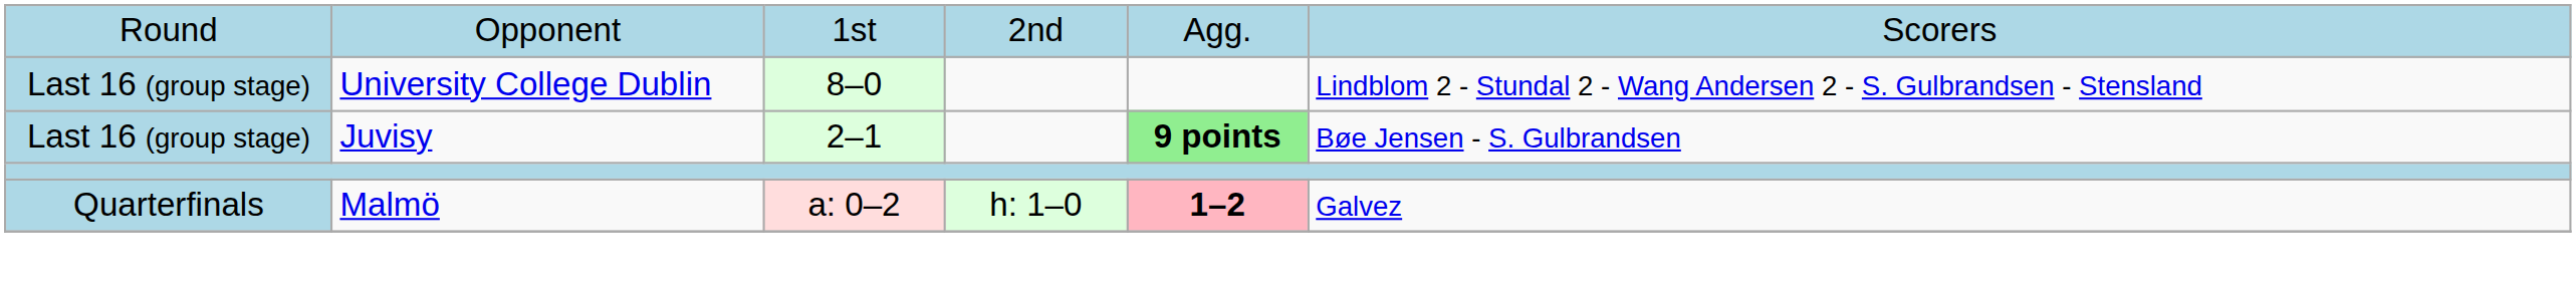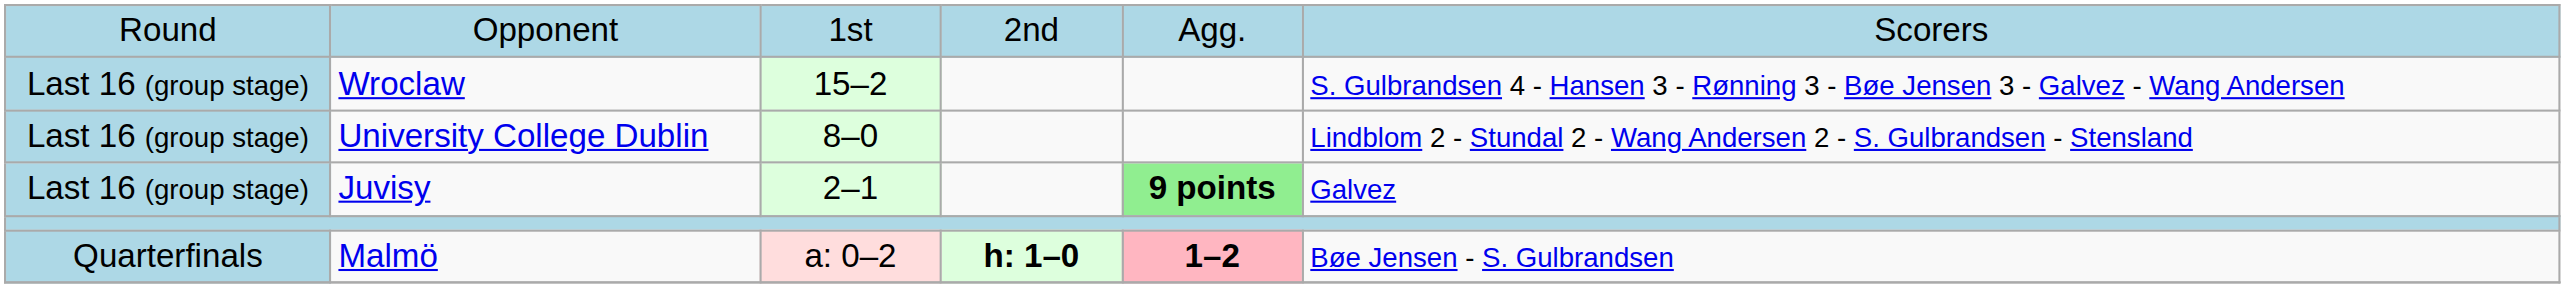+ row: Last 16 (group stage) | Wroclaw | 15–2 | S. Gulbrandsen 4 - Hansen 3 - Rønning 3 - Bøe Jensen 3 - Galvez - Wang Andersen
Juvisy | column 6: Bøe Jensen - S. Gulbrandsen -> Galvez
Malmö | column 4: normal -> bold
Malmö | column 6: Galvez -> Bøe Jensen - S. Gulbrandsen
